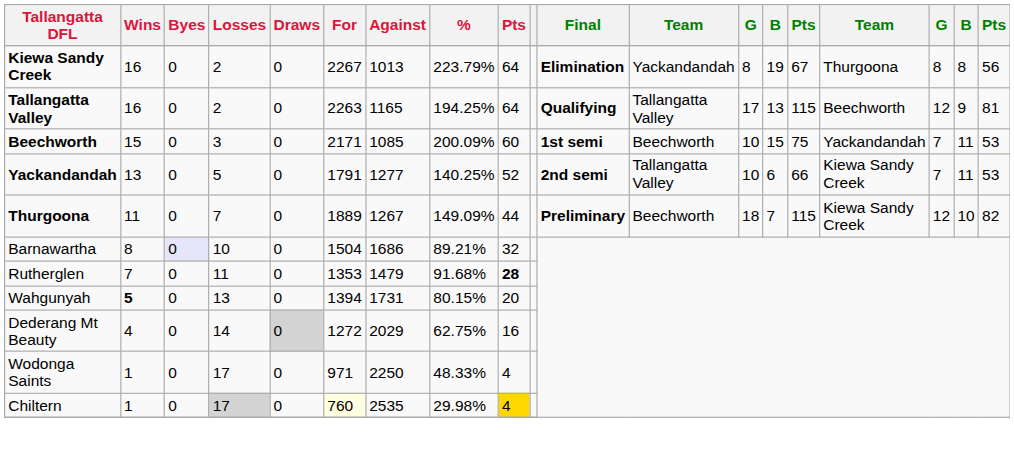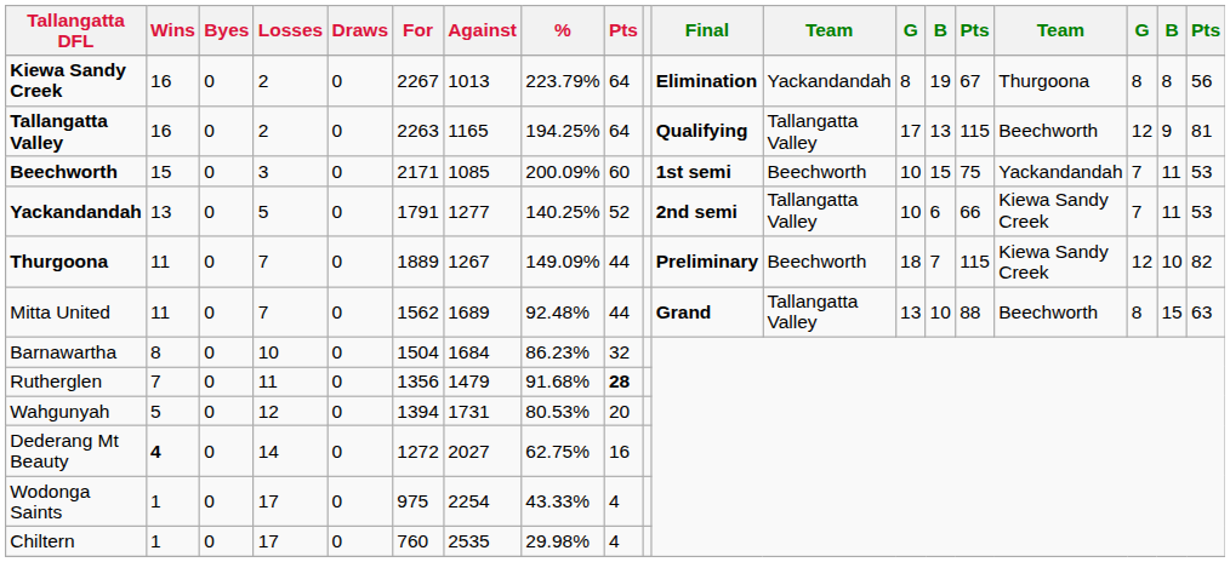+ row: Mitta United | 11 | 0 | 7 | 0 | 1562 | 1689 | 92.48% | 44 | Grand | Tallangatta Valley | 13 | 10 | 88 | Beechworth | 8 | 15 | 63
Barnawartha | Byes: lavender background -> no background
Barnawartha | Against: 1686 -> 1684
Barnawartha | %: 89.21% -> 86.23%
Rutherglen | For: 1353 -> 1356
Wahgunyah | Wins: bold -> normal
Wahgunyah | Losses: 13 -> 12
Wahgunyah | %: 80.15% -> 80.53%
Dederang Mt Beauty | Wins: normal -> bold
Dederang Mt Beauty | Draws: lightgrey background -> no background
Dederang Mt Beauty | Against: 2029 -> 2027
Wodonga Saints | For: 971 -> 975
Wodonga Saints | Against: 2250 -> 2254
Wodonga Saints | %: 48.33% -> 43.33%
Chiltern | Losses: lightgrey background -> no background
Chiltern | For: lightyellow background -> no background
Chiltern | column 9: gold background -> no background
